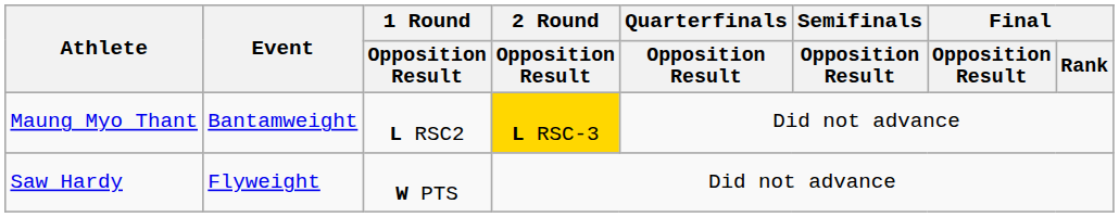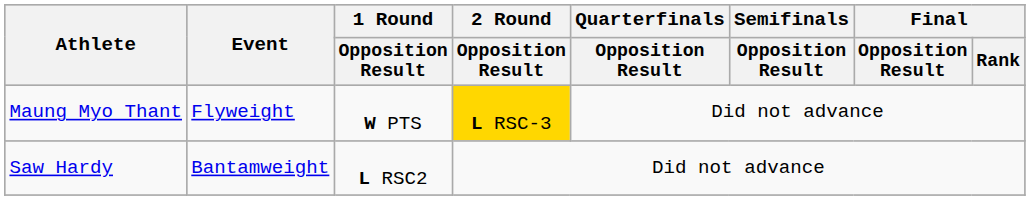Maung Myo Thant | Event: Bantamweight -> Flyweight
Maung Myo Thant | 1 Round / Opposition Result: L RSC2 -> W PTS
Saw Hardy | Event: Flyweight -> Bantamweight
Saw Hardy | 1 Round / Opposition Result: W PTS -> L RSC2
